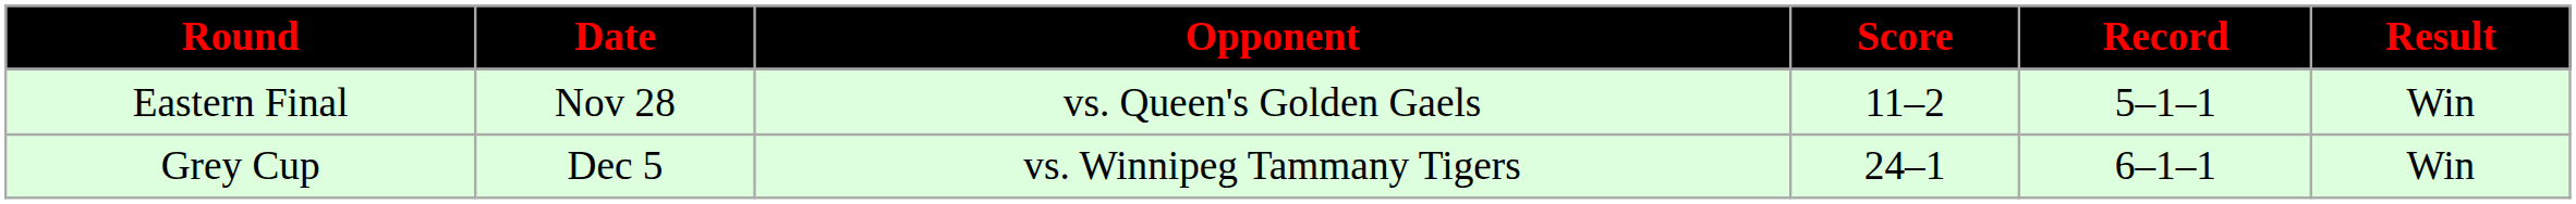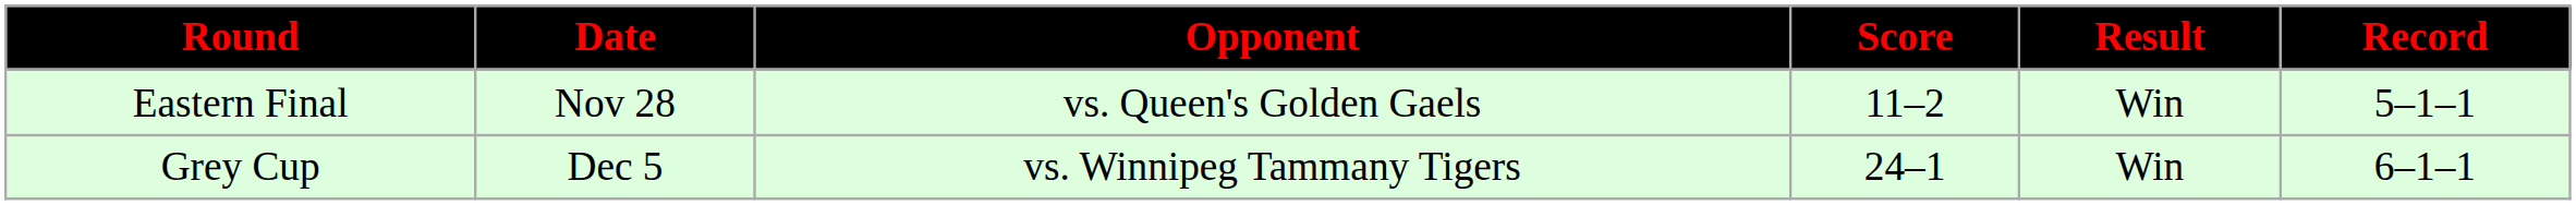columns swapped: Result <-> Record
